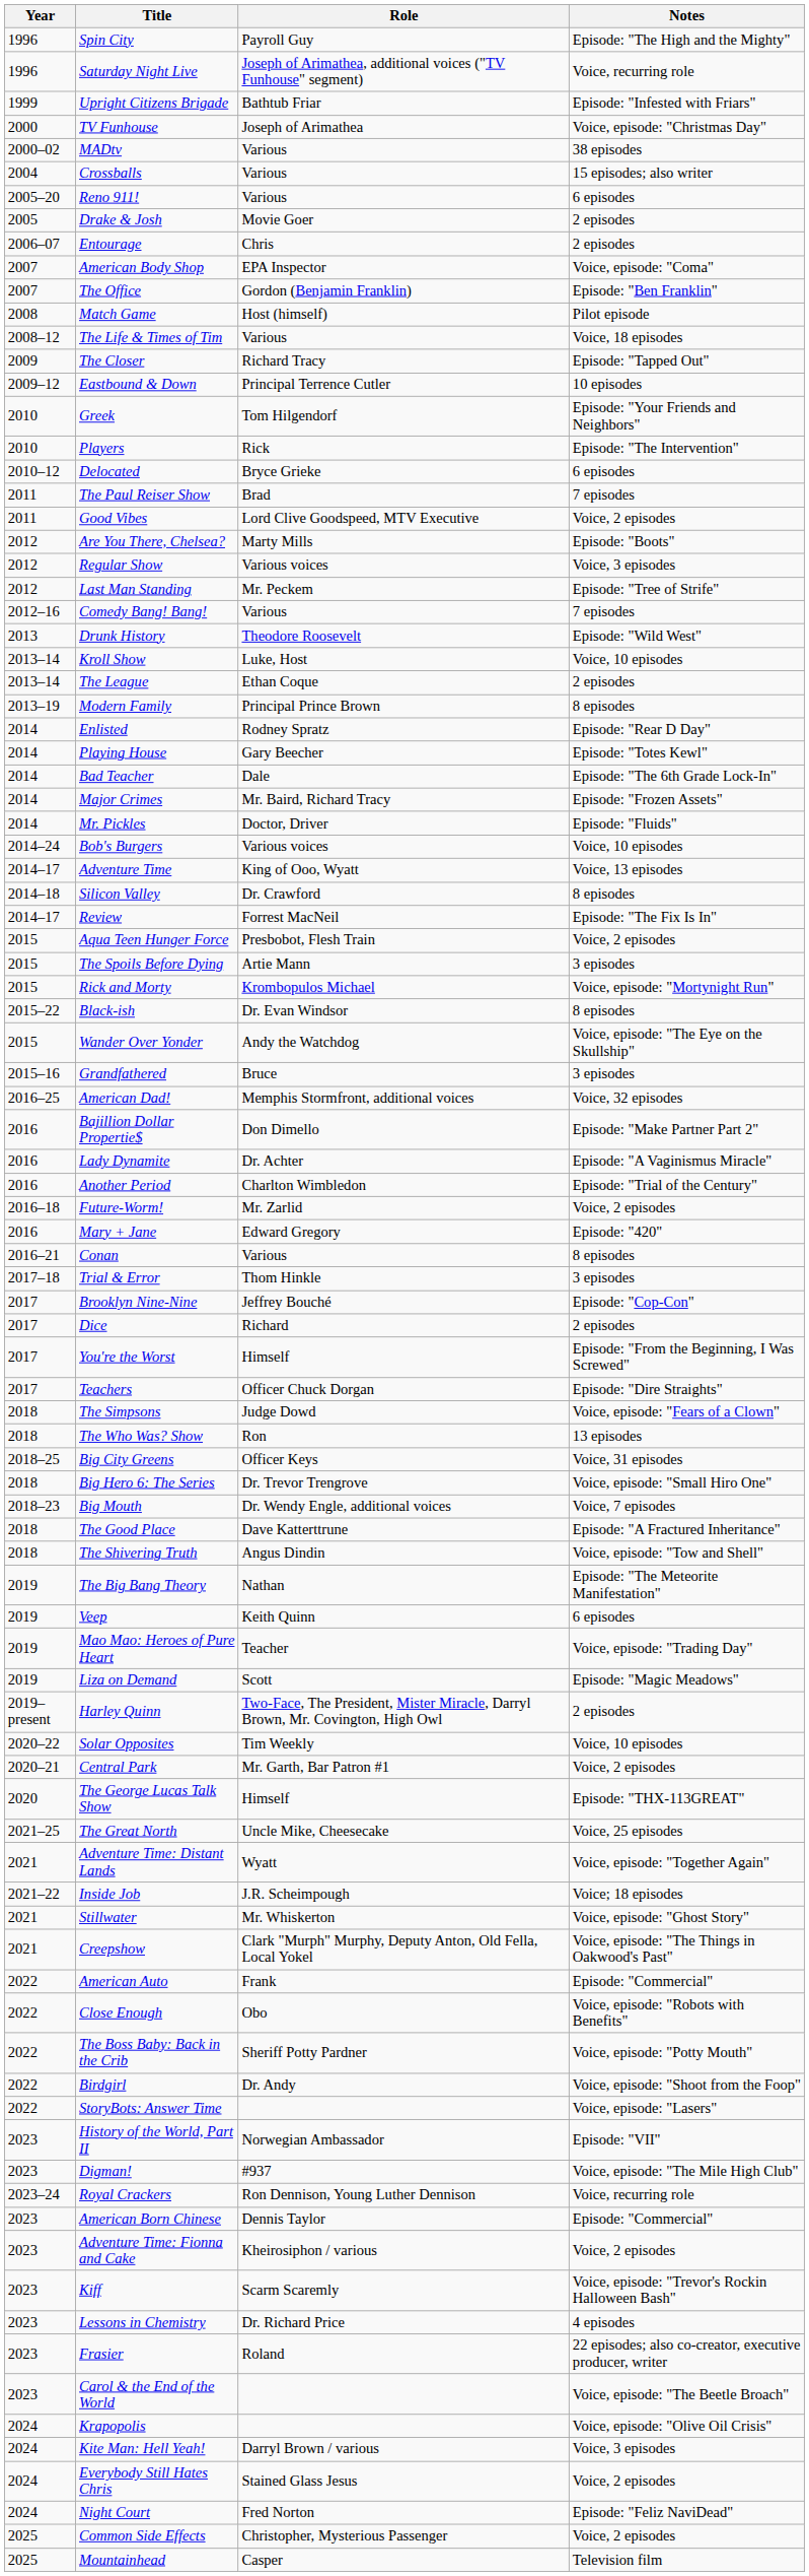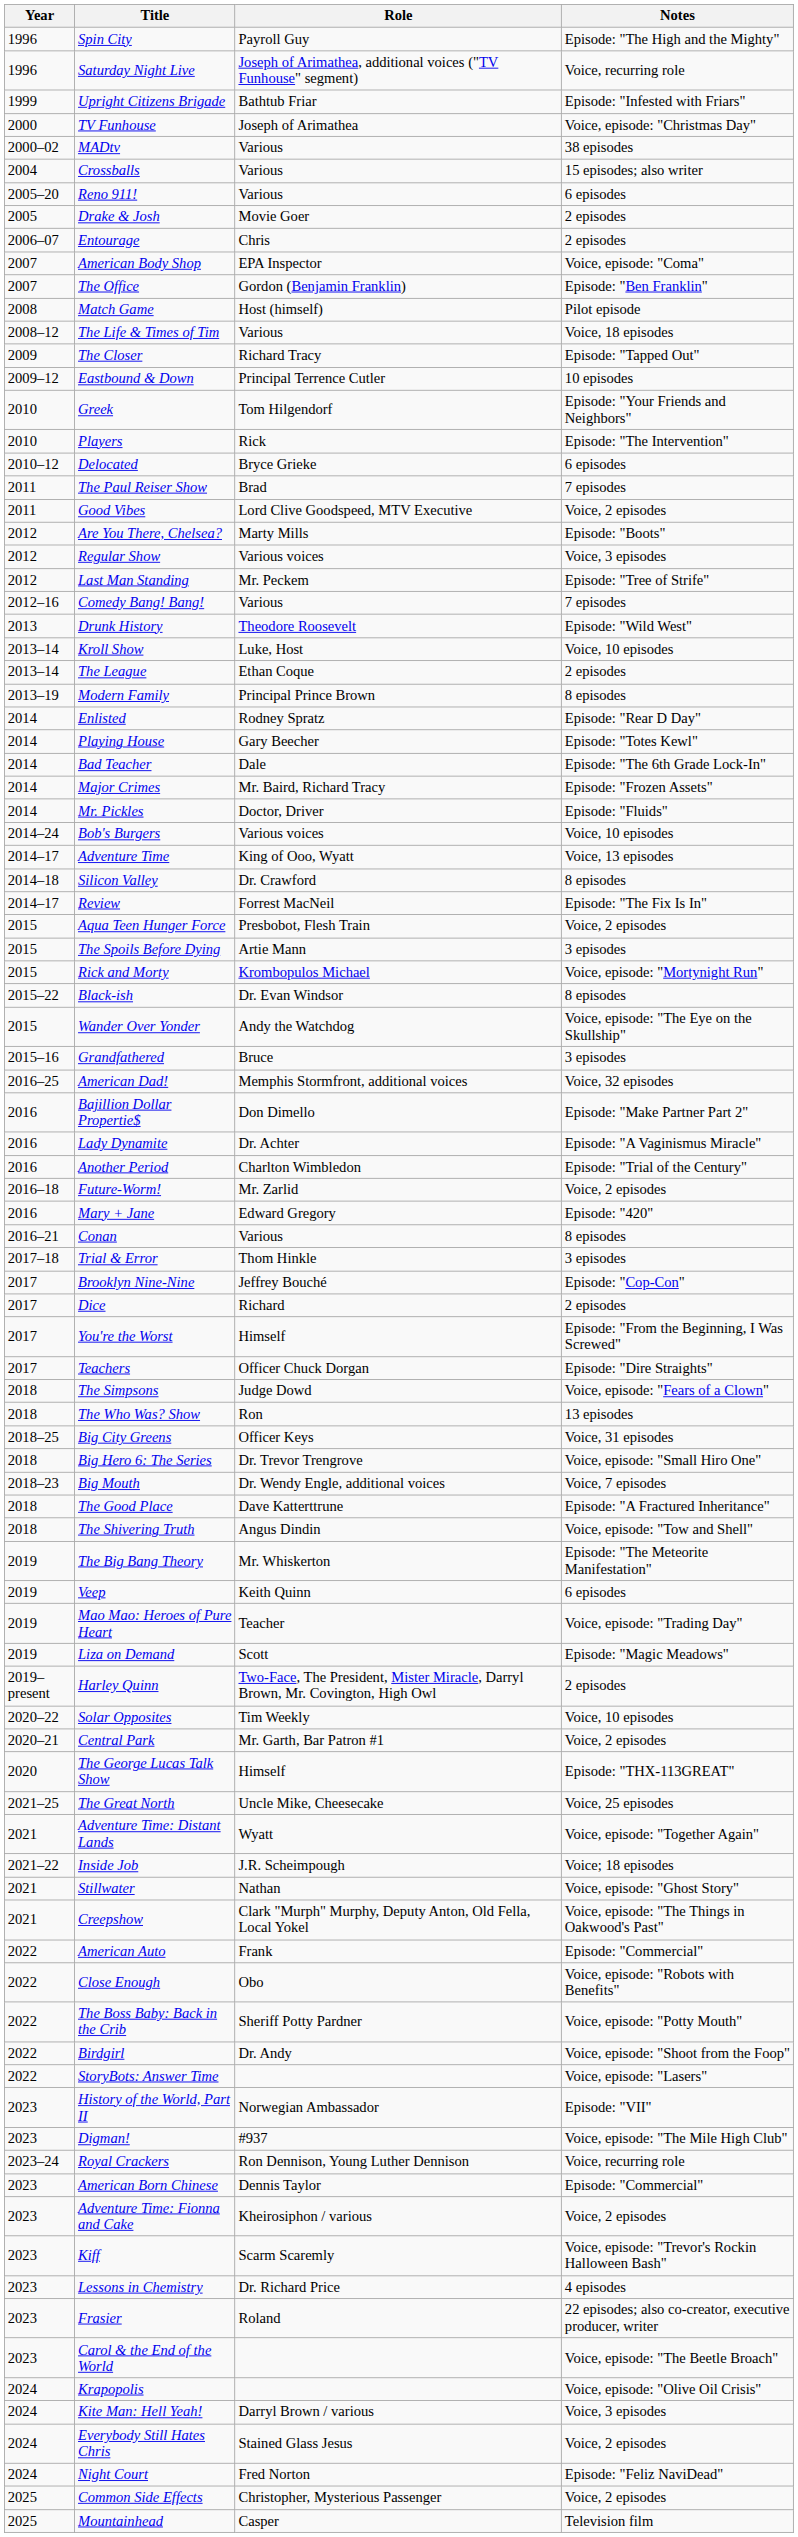The Big Bang Theory | Role: Nathan -> Mr. Whiskerton
Stillwater | Role: Mr. Whiskerton -> Nathan
